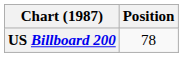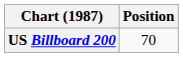US Billboard 200 | Position: 78 -> 70
